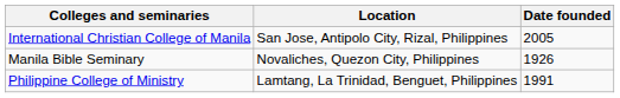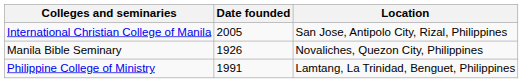columns swapped: Location <-> Date founded
